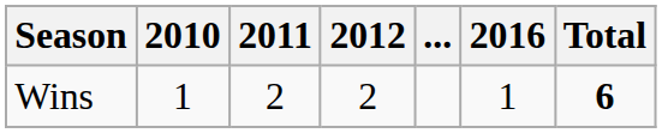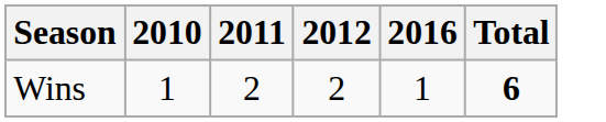- column: ...
